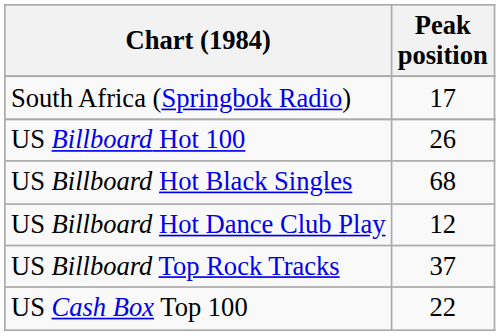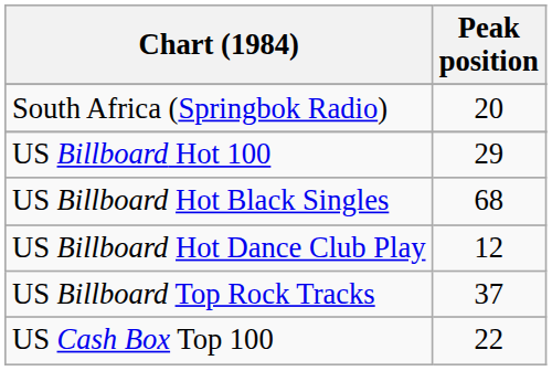South Africa (Springbok Radio) | Peak position: 17 -> 20
US Billboard Hot 100 | Peak position: 26 -> 29
